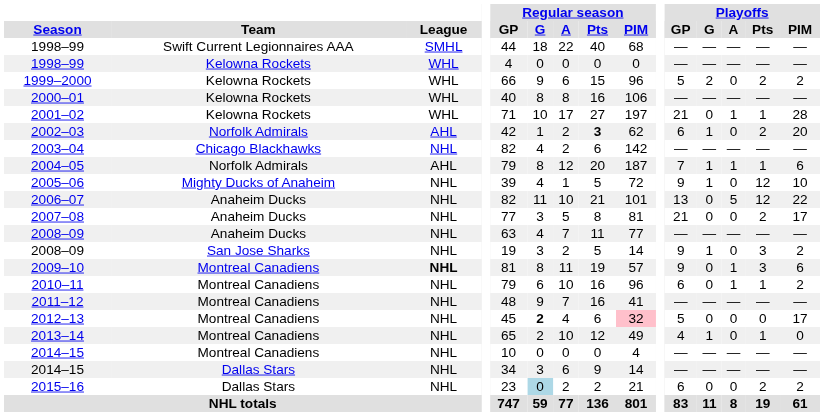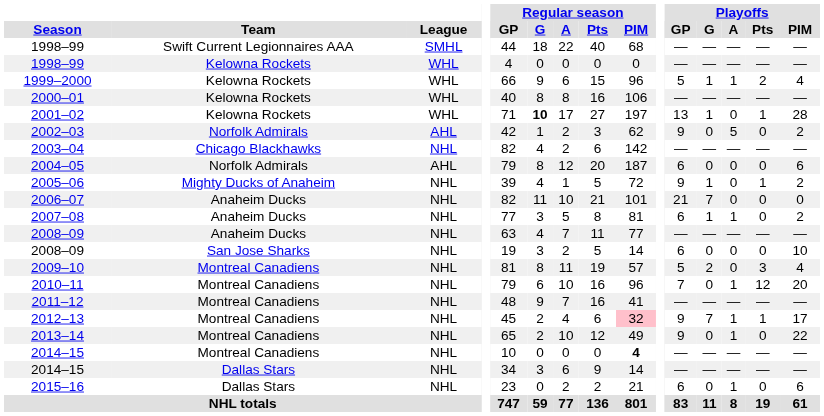1999–2000 | Playoffs / G: 2 -> 1
1999–2000 | Playoffs / A: 0 -> 1
1999–2000 | Playoffs / PIM: 2 -> 4
2001–02 | Regular season / G: normal -> bold
2001–02 | Playoffs / GP: 21 -> 13
2001–02 | Playoffs / G: 0 -> 1
2001–02 | Playoffs / A: 1 -> 0
2002–03 | Regular season / Pts: bold -> normal
2002–03 | Playoffs / GP: 6 -> 9
2002–03 | Playoffs / G: 1 -> 0
2002–03 | Playoffs / A: 0 -> 5
2002–03 | Playoffs / Pts: 2 -> 0
2002–03 | Playoffs / PIM: 20 -> 2
2004–05 | Playoffs / GP: 7 -> 6
2004–05 | Playoffs / G: 1 -> 0
2004–05 | Playoffs / A: 1 -> 0
2004–05 | Playoffs / Pts: 1 -> 0
2005–06 | Playoffs / Pts: 12 -> 1
2005–06 | Playoffs / PIM: 10 -> 2
2006–07 | Playoffs / GP: 13 -> 21
2006–07 | Playoffs / G: 0 -> 7
2006–07 | Playoffs / A: 5 -> 0
2006–07 | Playoffs / Pts: 12 -> 0
2006–07 | Playoffs / PIM: 22 -> 0
2007–08 | Playoffs / GP: 21 -> 6
2007–08 | Playoffs / G: 0 -> 1
2007–08 | Playoffs / A: 0 -> 1
2007–08 | Playoffs / Pts: 2 -> 0
2007–08 | Playoffs / PIM: 17 -> 2
2008–09 / San Jose Sharks | Playoffs / GP: 9 -> 6
2008–09 / San Jose Sharks | Playoffs / G: 1 -> 0
2008–09 / San Jose Sharks | Playoffs / Pts: 3 -> 0
2008–09 / San Jose Sharks | Playoffs / PIM: 2 -> 10
2009–10 | League: bold -> normal
2009–10 | Playoffs / GP: 9 -> 5
2009–10 | Playoffs / G: 0 -> 2
2009–10 | Playoffs / A: 1 -> 0
2009–10 | Playoffs / PIM: 6 -> 4
2010–11 | Playoffs / GP: 6 -> 7
2010–11 | Playoffs / Pts: 1 -> 12
2010–11 | Playoffs / PIM: 2 -> 20
2012–13 | Regular season / G: bold -> normal
2012–13 | Playoffs / GP: 5 -> 9
2012–13 | Playoffs / G: 0 -> 7
2012–13 | Playoffs / A: 0 -> 1
2012–13 | Playoffs / Pts: 0 -> 1
2013–14 | Playoffs / GP: 4 -> 9
2013–14 | Playoffs / G: 1 -> 0
2013–14 | Playoffs / A: 0 -> 1
2013–14 | Playoffs / Pts: 1 -> 0
2013–14 | Playoffs / PIM: 0 -> 22
2014–15 / Montreal Canadiens | Regular season / PIM: normal -> bold
2015–16 | Regular season / G: lightblue background -> no background
2015–16 | Playoffs / A: 0 -> 1
2015–16 | Playoffs / Pts: 2 -> 0
2015–16 | Playoffs / PIM: 2 -> 6
